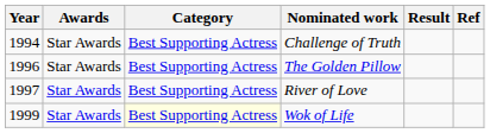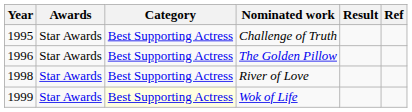Challenge of Truth | Year: 1994 -> 1995
River of Love | Year: 1997 -> 1998
